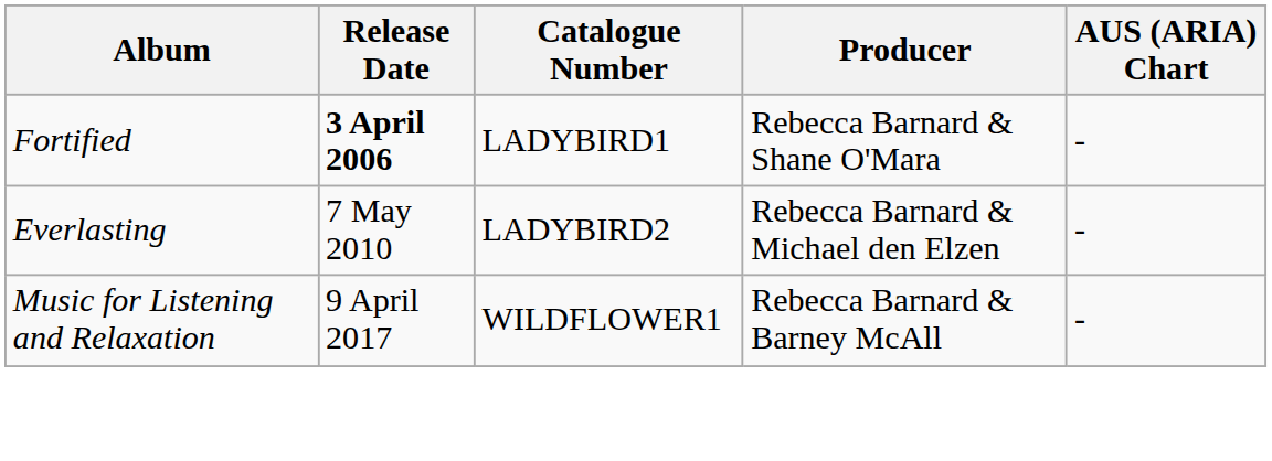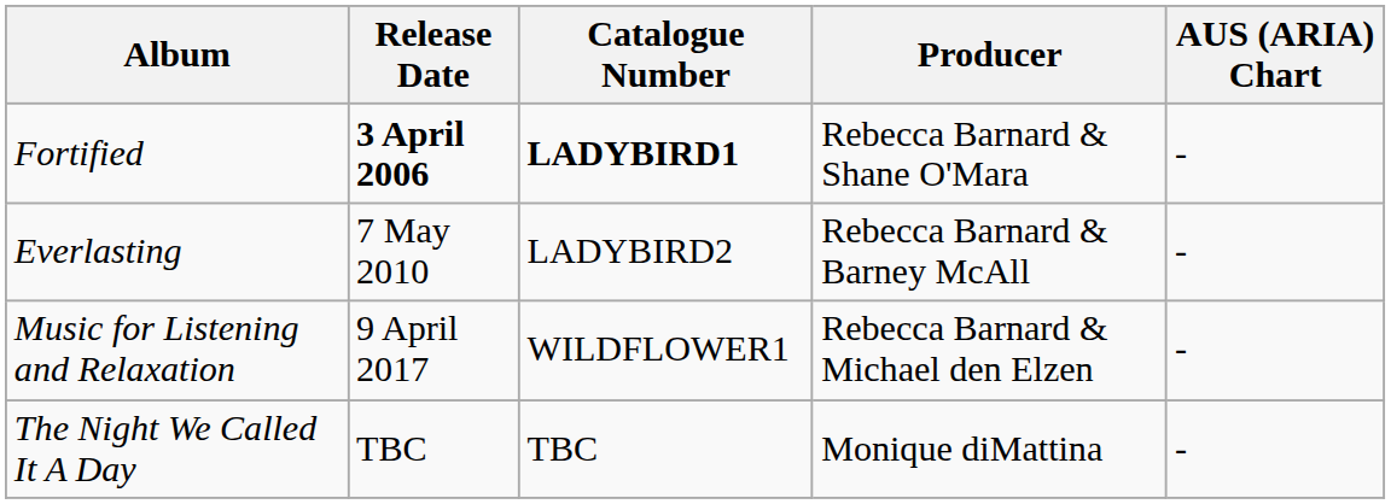Fortified | Catalogue Number: normal -> bold
Everlasting | Producer: Rebecca Barnard & Michael den Elzen -> Rebecca Barnard & Barney McAll
Music for Listening and Relaxation | Producer: Rebecca Barnard & Barney McAll -> Rebecca Barnard & Michael den Elzen
+ row: The Night We Called It A Day | TBC | TBC | Monique diMattina | -
